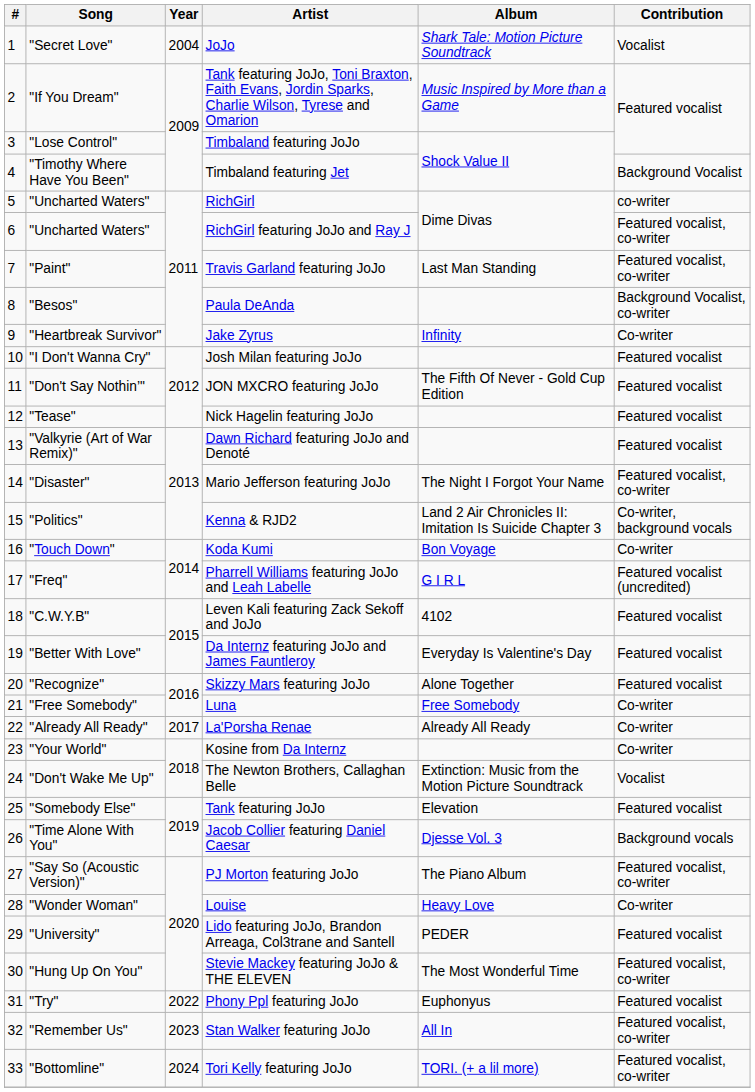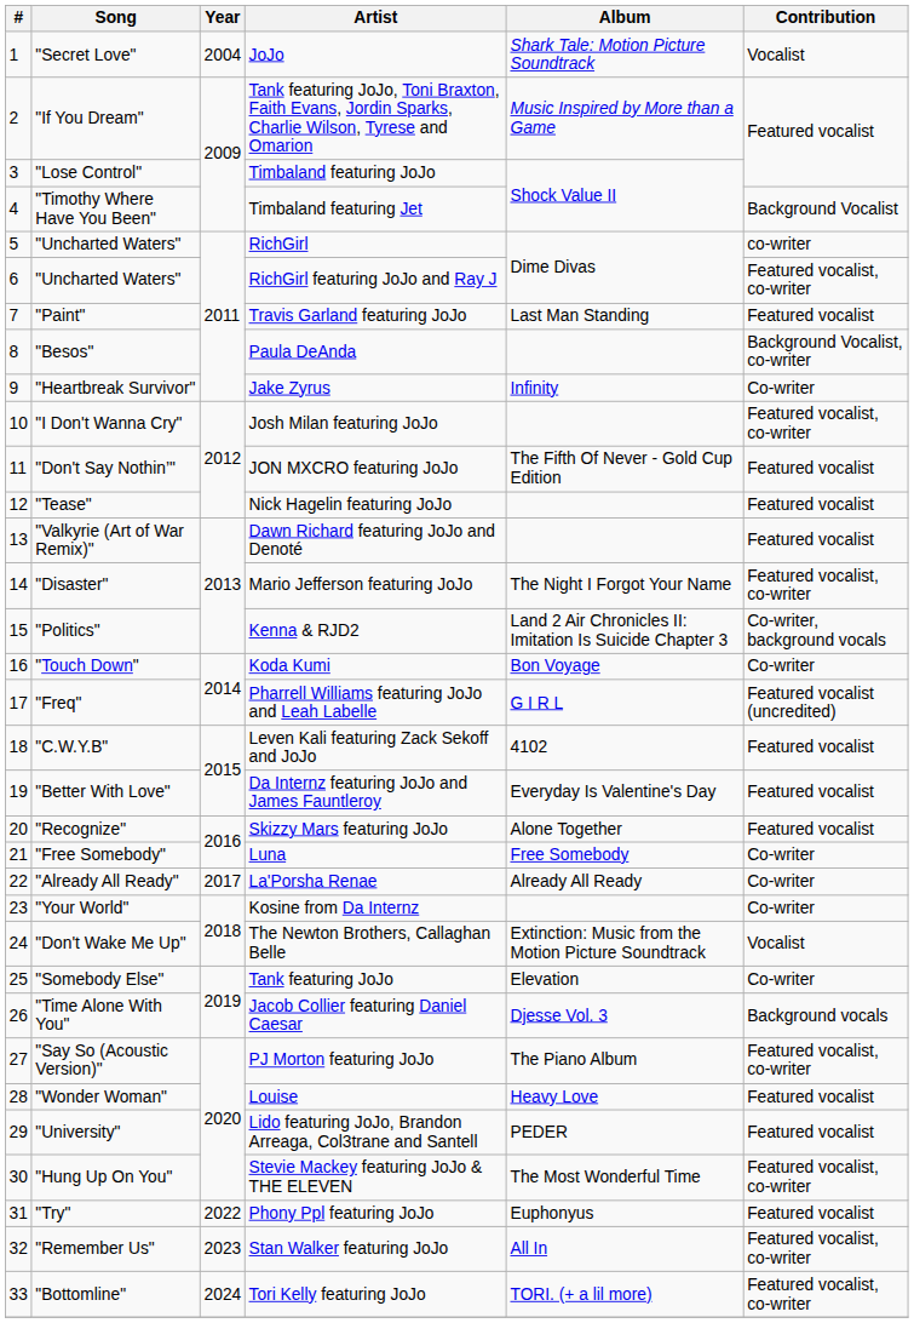Travis Garland featuring JoJo | Contribution: Featured vocalist, co-writer -> Featured vocalist
Josh Milan featuring JoJo | Contribution: Featured vocalist -> Featured vocalist, co-writer
Tank featuring JoJo | Contribution: Featured vocalist -> Co-writer
Louise | Contribution: Co-writer -> Featured vocalist
